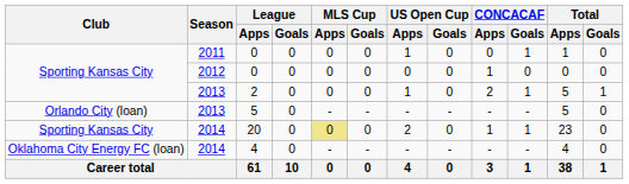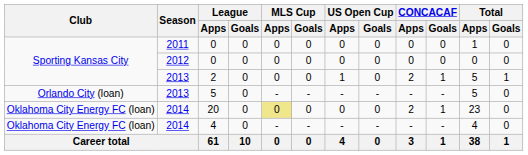2011 / 0 | US Open Cup / Apps: 1 -> 0
2011 / 0 | CONCACAF / Goals: 1 -> 0
2012 / 0 | CONCACAF / Apps: 1 -> 0
20 | Club: Sporting Kansas City -> Oklahoma City Energy FC (loan)
20 | US Open Cup / Apps: 2 -> 0
20 | CONCACAF / Apps: 1 -> 2
